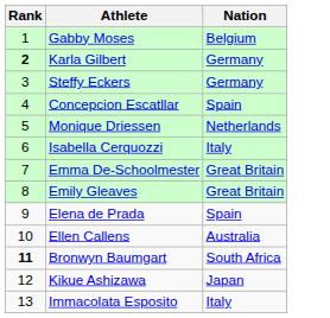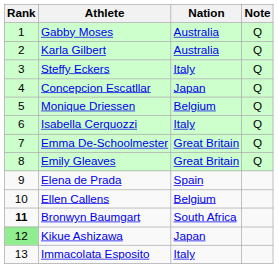+ column: Note | Q | Q | Q | Q | Q | Q | Q | Q
Gabby Moses | Nation: Belgium -> Australia
Karla Gilbert | Rank: bold -> normal
Karla Gilbert | Nation: Germany -> Australia
Steffy Eckers | Nation: Germany -> Italy
Concepcion Escatllar | Nation: Spain -> Japan
Monique Driessen | Nation: Netherlands -> Belgium
Ellen Callens | Nation: Australia -> Belgium
Kikue Ashizawa | Rank: no background -> lightgreen background
